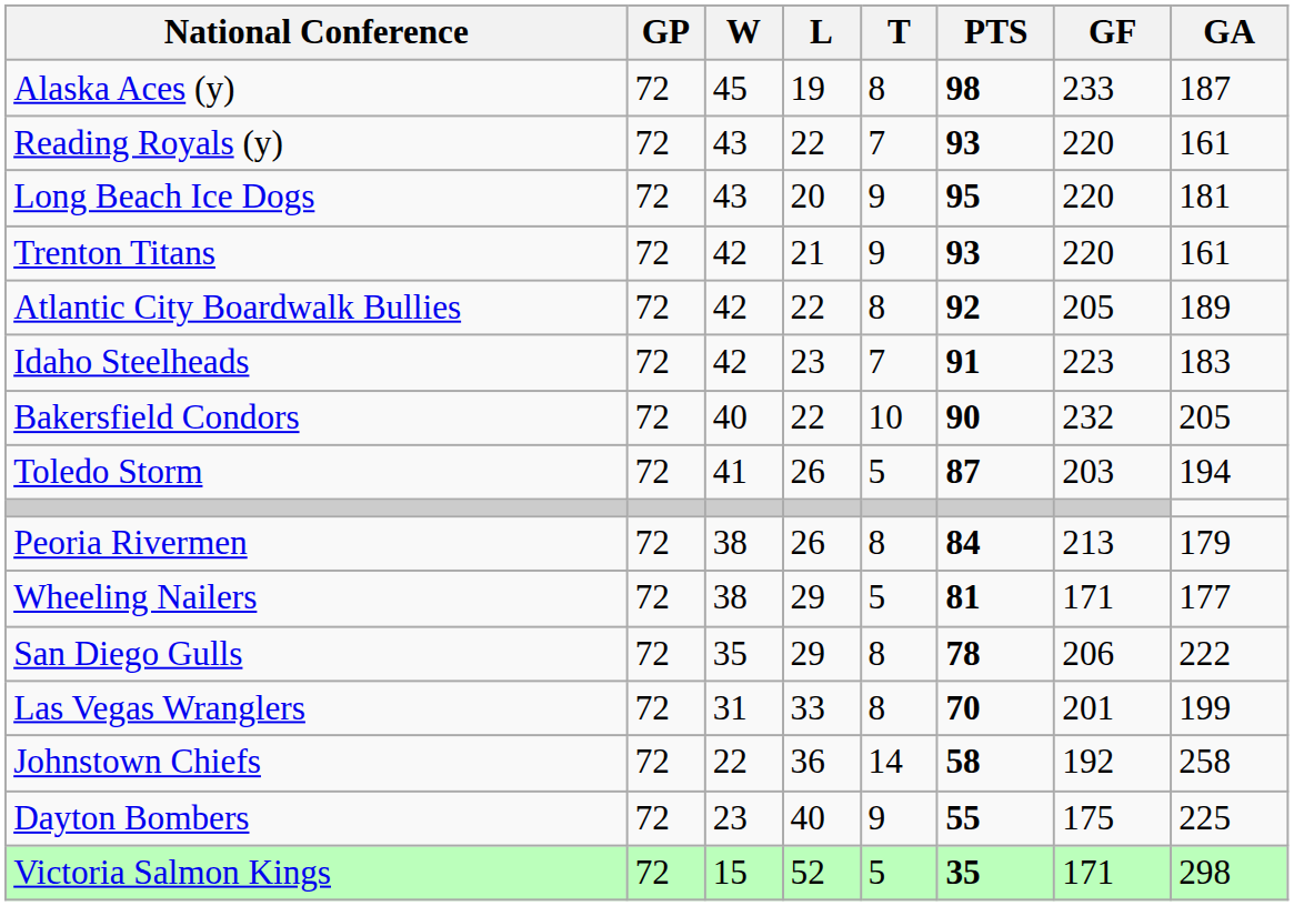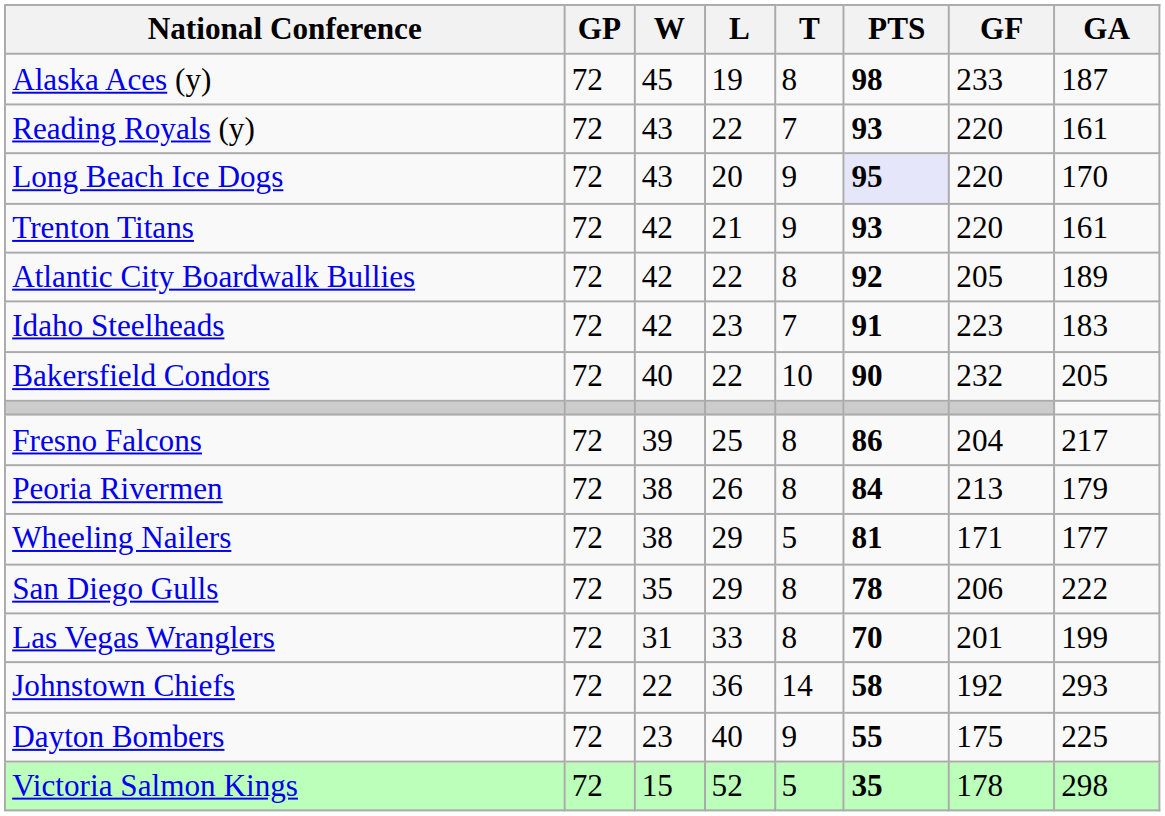Long Beach Ice Dogs | PTS: no background -> lavender background
Long Beach Ice Dogs | GA: 181 -> 170
- row: Toledo Storm | 72 | 41 | 26 | 5 | 87 | 203 | 194
+ row: Fresno Falcons | 72 | 39 | 25 | 8 | 86 | 204 | 217
Johnstown Chiefs | GA: 258 -> 293
Victoria Salmon Kings | GF: 171 -> 178
